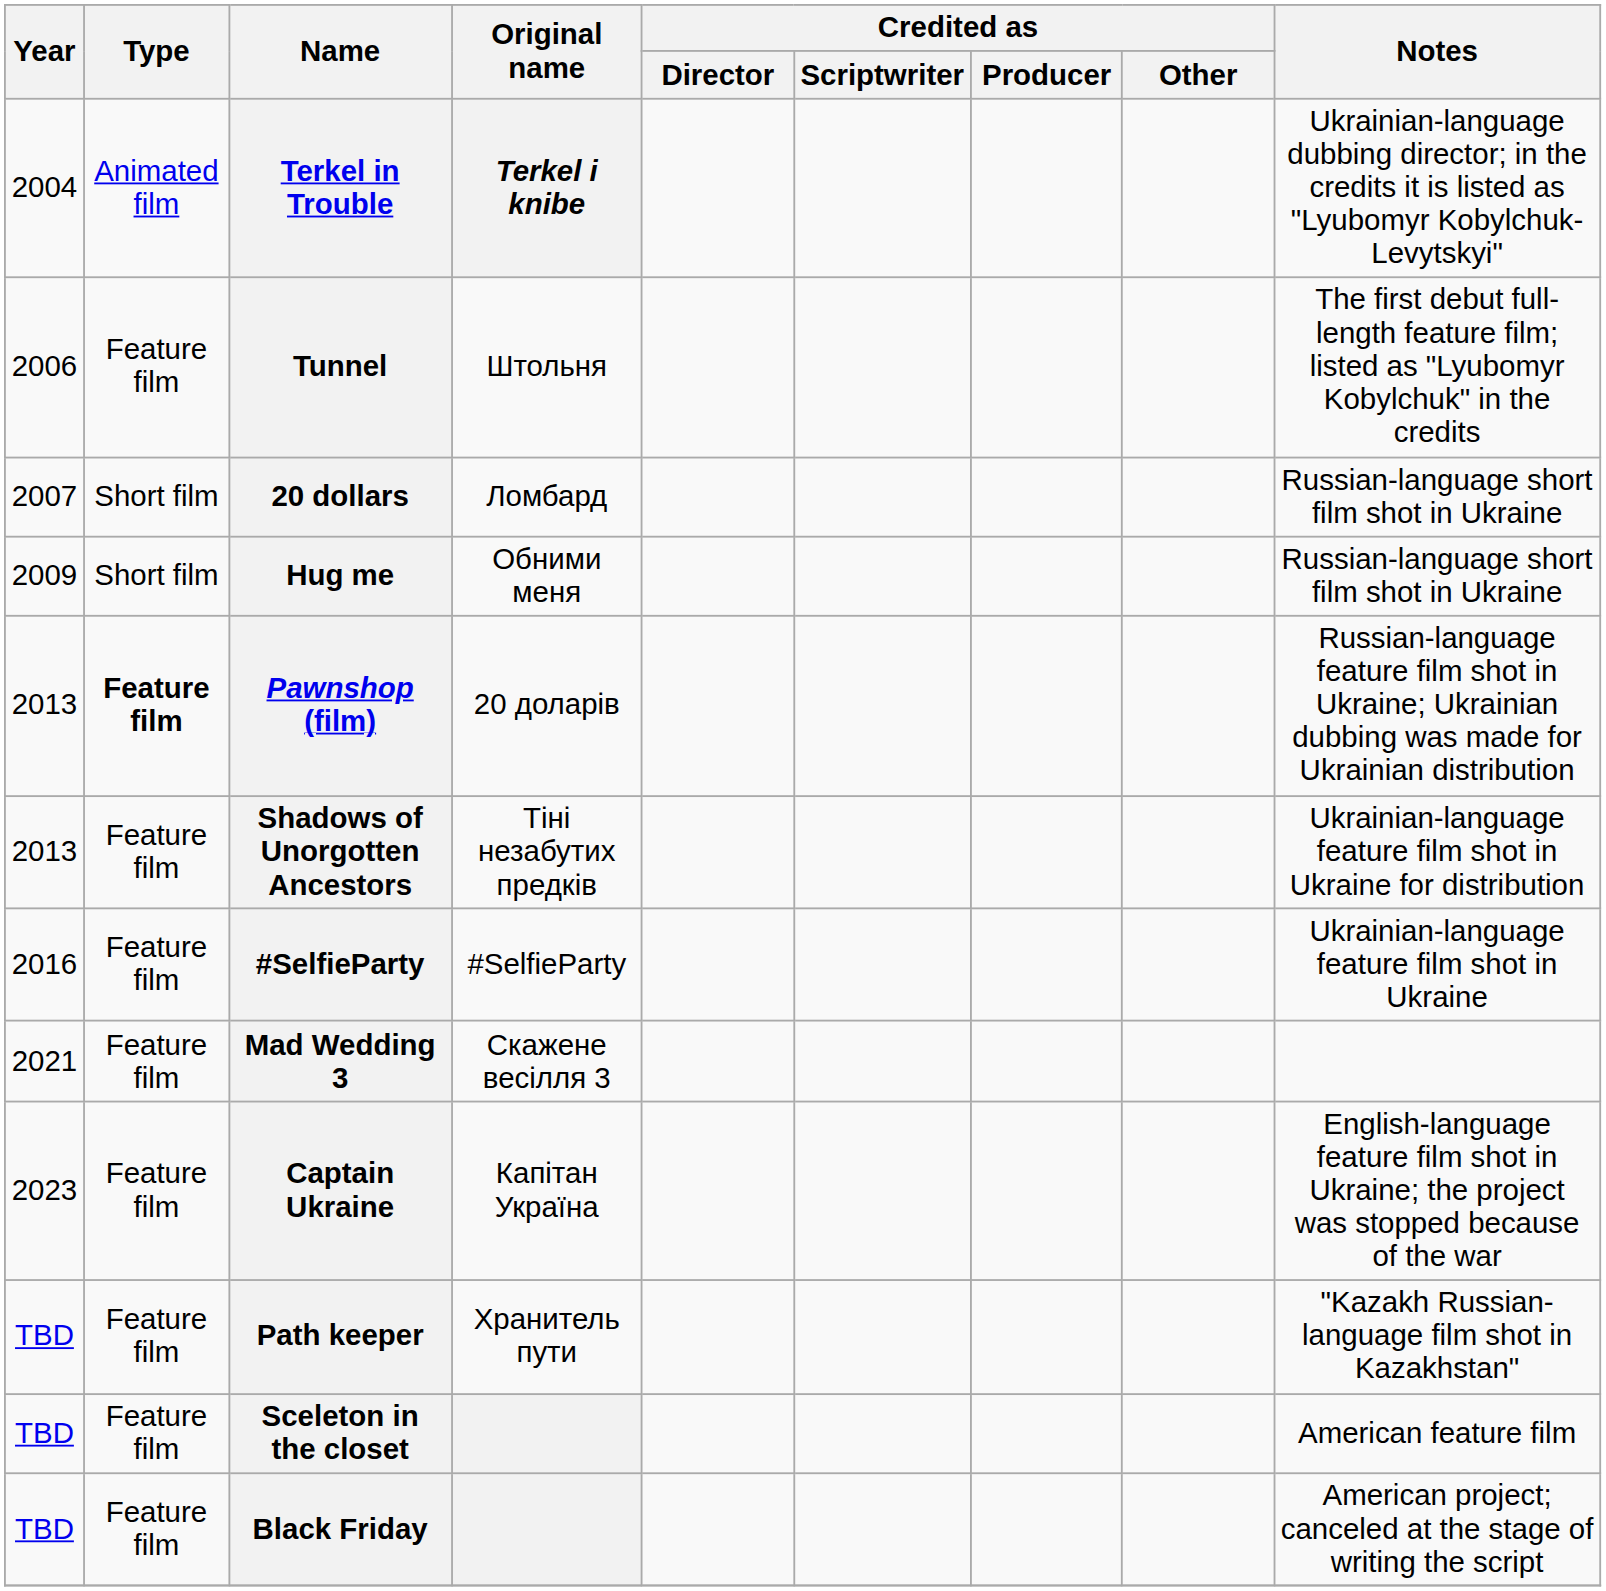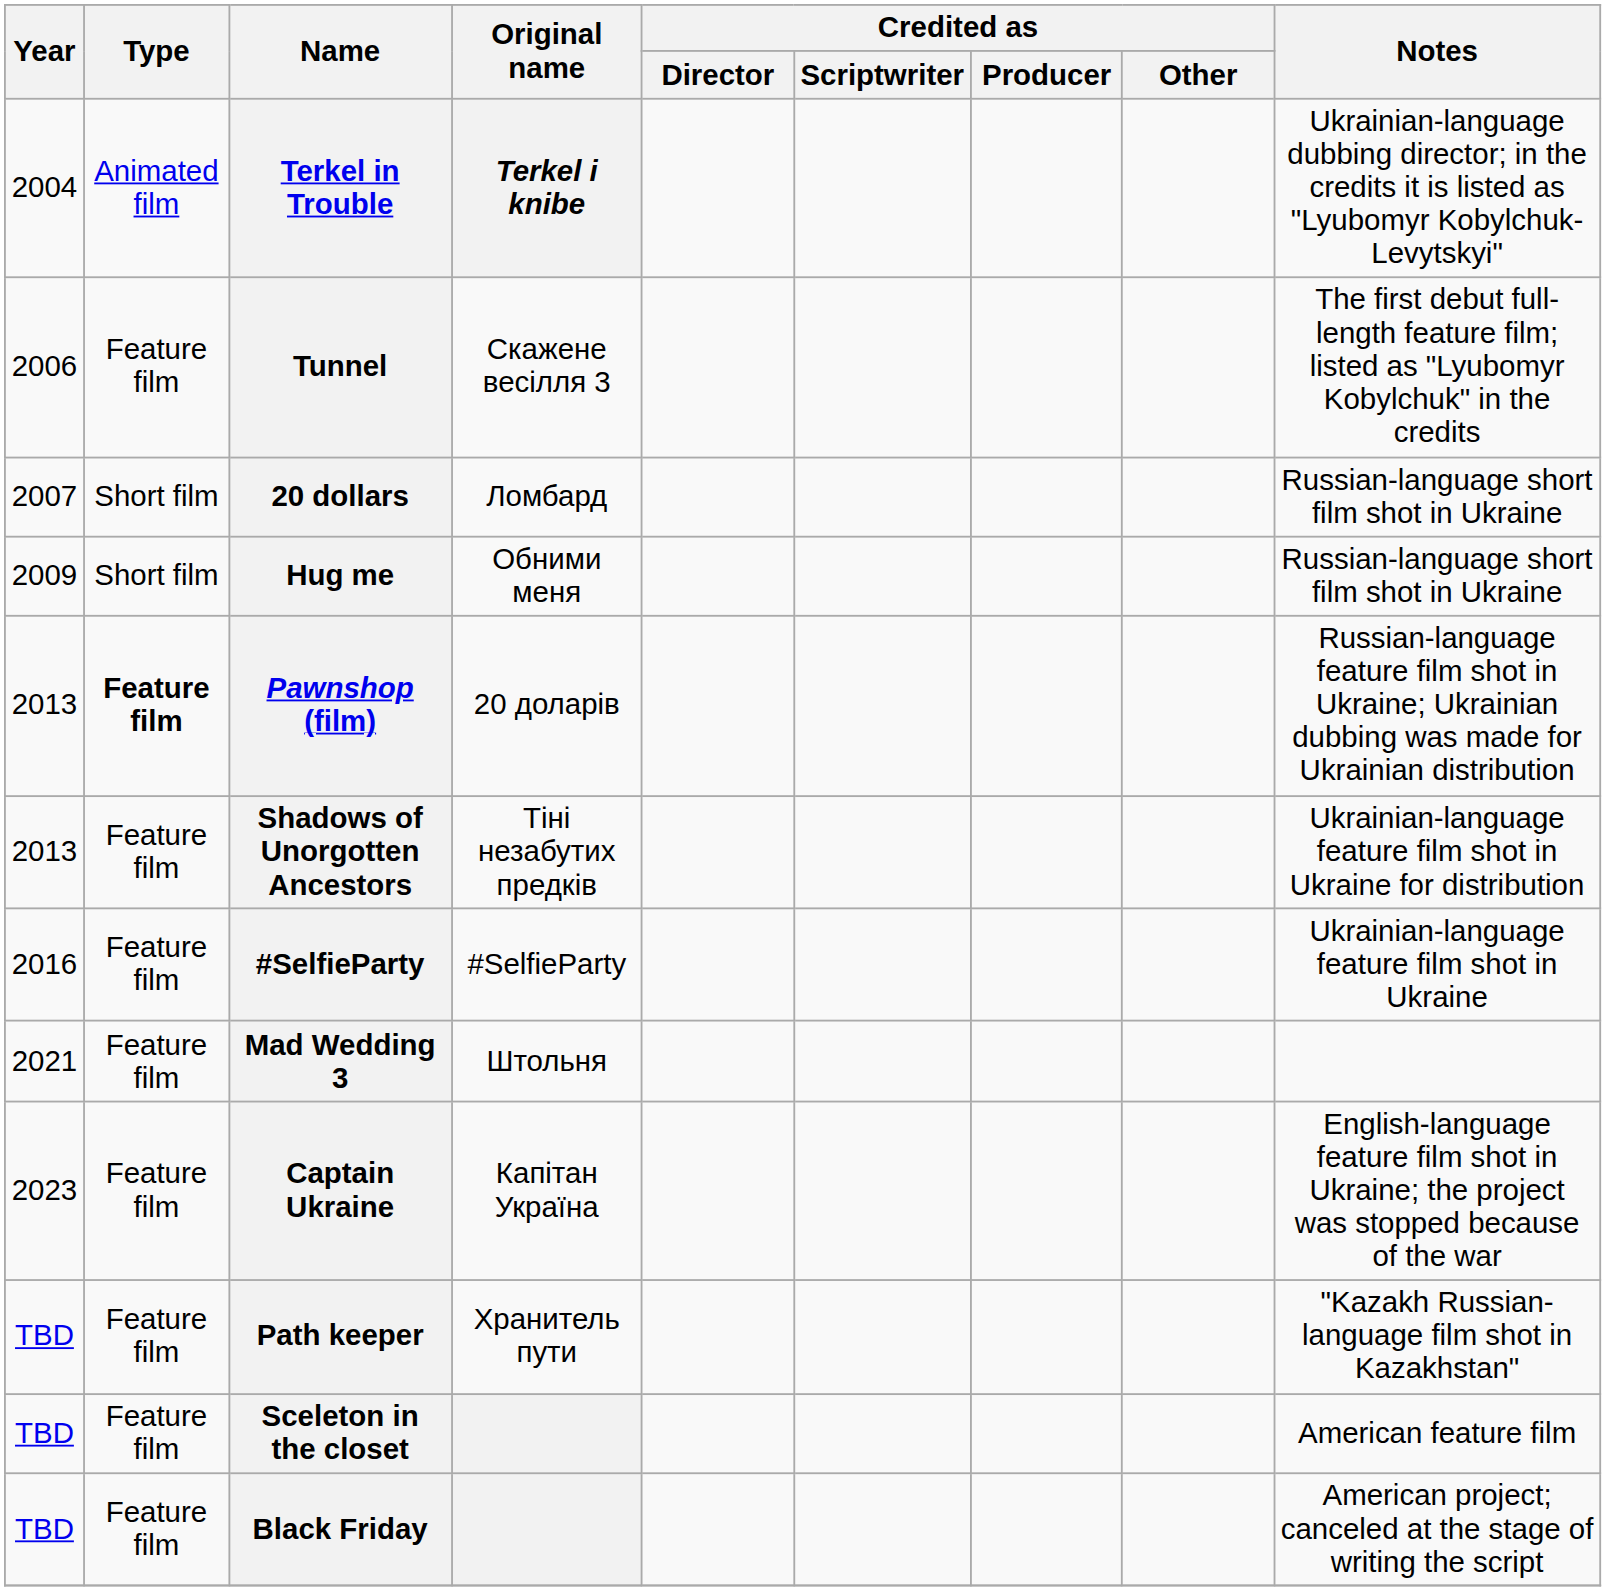Tunnel | Original name: Штольня -> Скажене весілля 3
Mad Wedding 3 | Original name: Скажене весілля 3 -> Штольня
